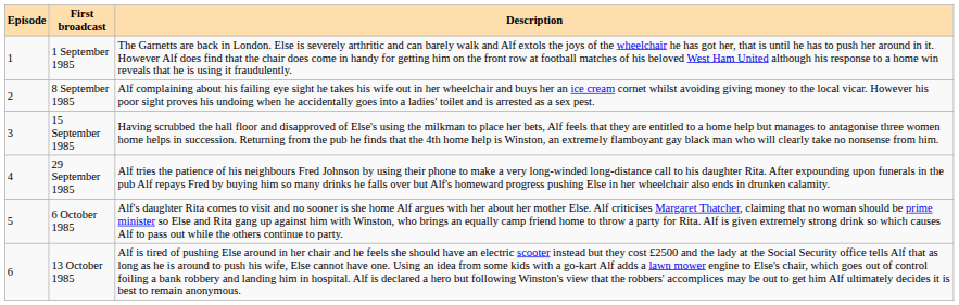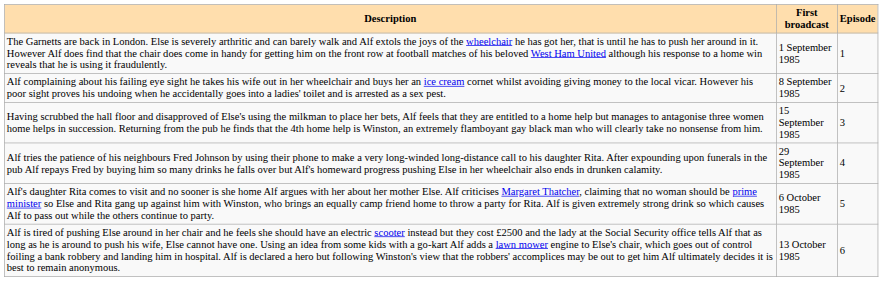columns swapped: Episode <-> Description
